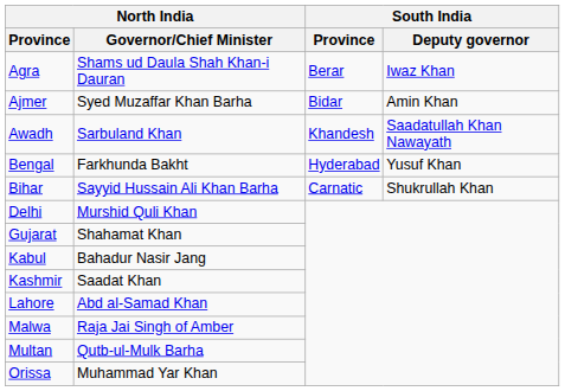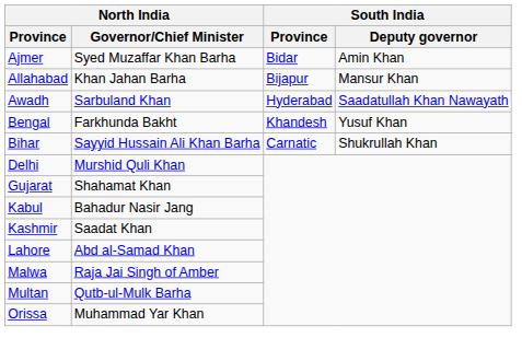- row: Agra | Shams ud Daula Shah Khan-i Dauran | Berar | Iwaz Khan
+ row: Allahabad | Khan Jahan Barha | Bijapur | Mansur Khan
Awadh | South India / Province: Khandesh -> Hyderabad
Bengal | South India / Province: Hyderabad -> Khandesh
